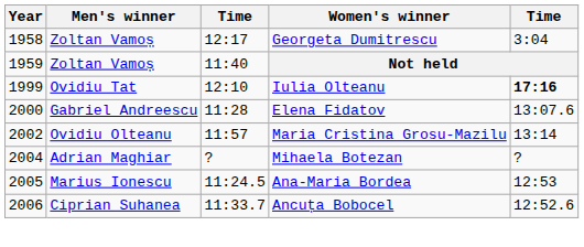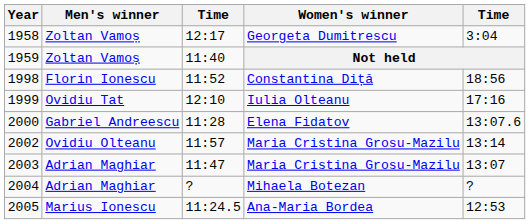+ row: 1998 | Florin Ionescu | 11:52 | Constantina Diță | 18:56
Iulia Olteanu | column 5: bold -> normal
+ row: 2003 | Adrian Maghiar | 11:47 | Maria Cristina Grosu-Mazilu | 13:07
- row: 2006 | Ciprian Suhanea | 11:33.7 | Ancuța Bobocel | 12:52.6
